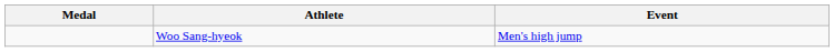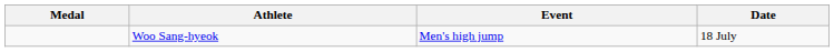+ column: Date | 18 July
